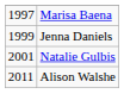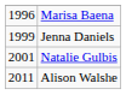Marisa Baena | column 1: 1997 -> 1996
